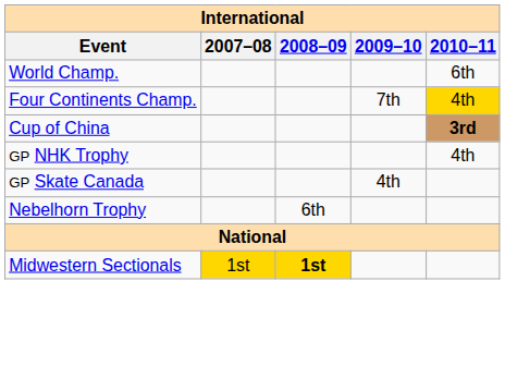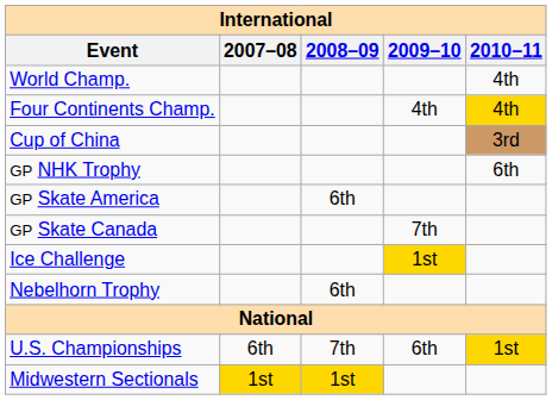World Champ. | 2010–11: 6th -> 4th
Four Continents Champ. | 2009–10: 7th -> 4th
Cup of China | 2010–11: bold -> normal
GP NHK Trophy | 2010–11: 4th -> 6th
+ row: GP Skate America | 6th
GP Skate Canada | 2009–10: 4th -> 7th
+ row: Ice Challenge | 1st
+ row: U.S. Championships | 6th | 7th | 6th | 1st
Midwestern Sectionals | 2008–09: bold -> normal
